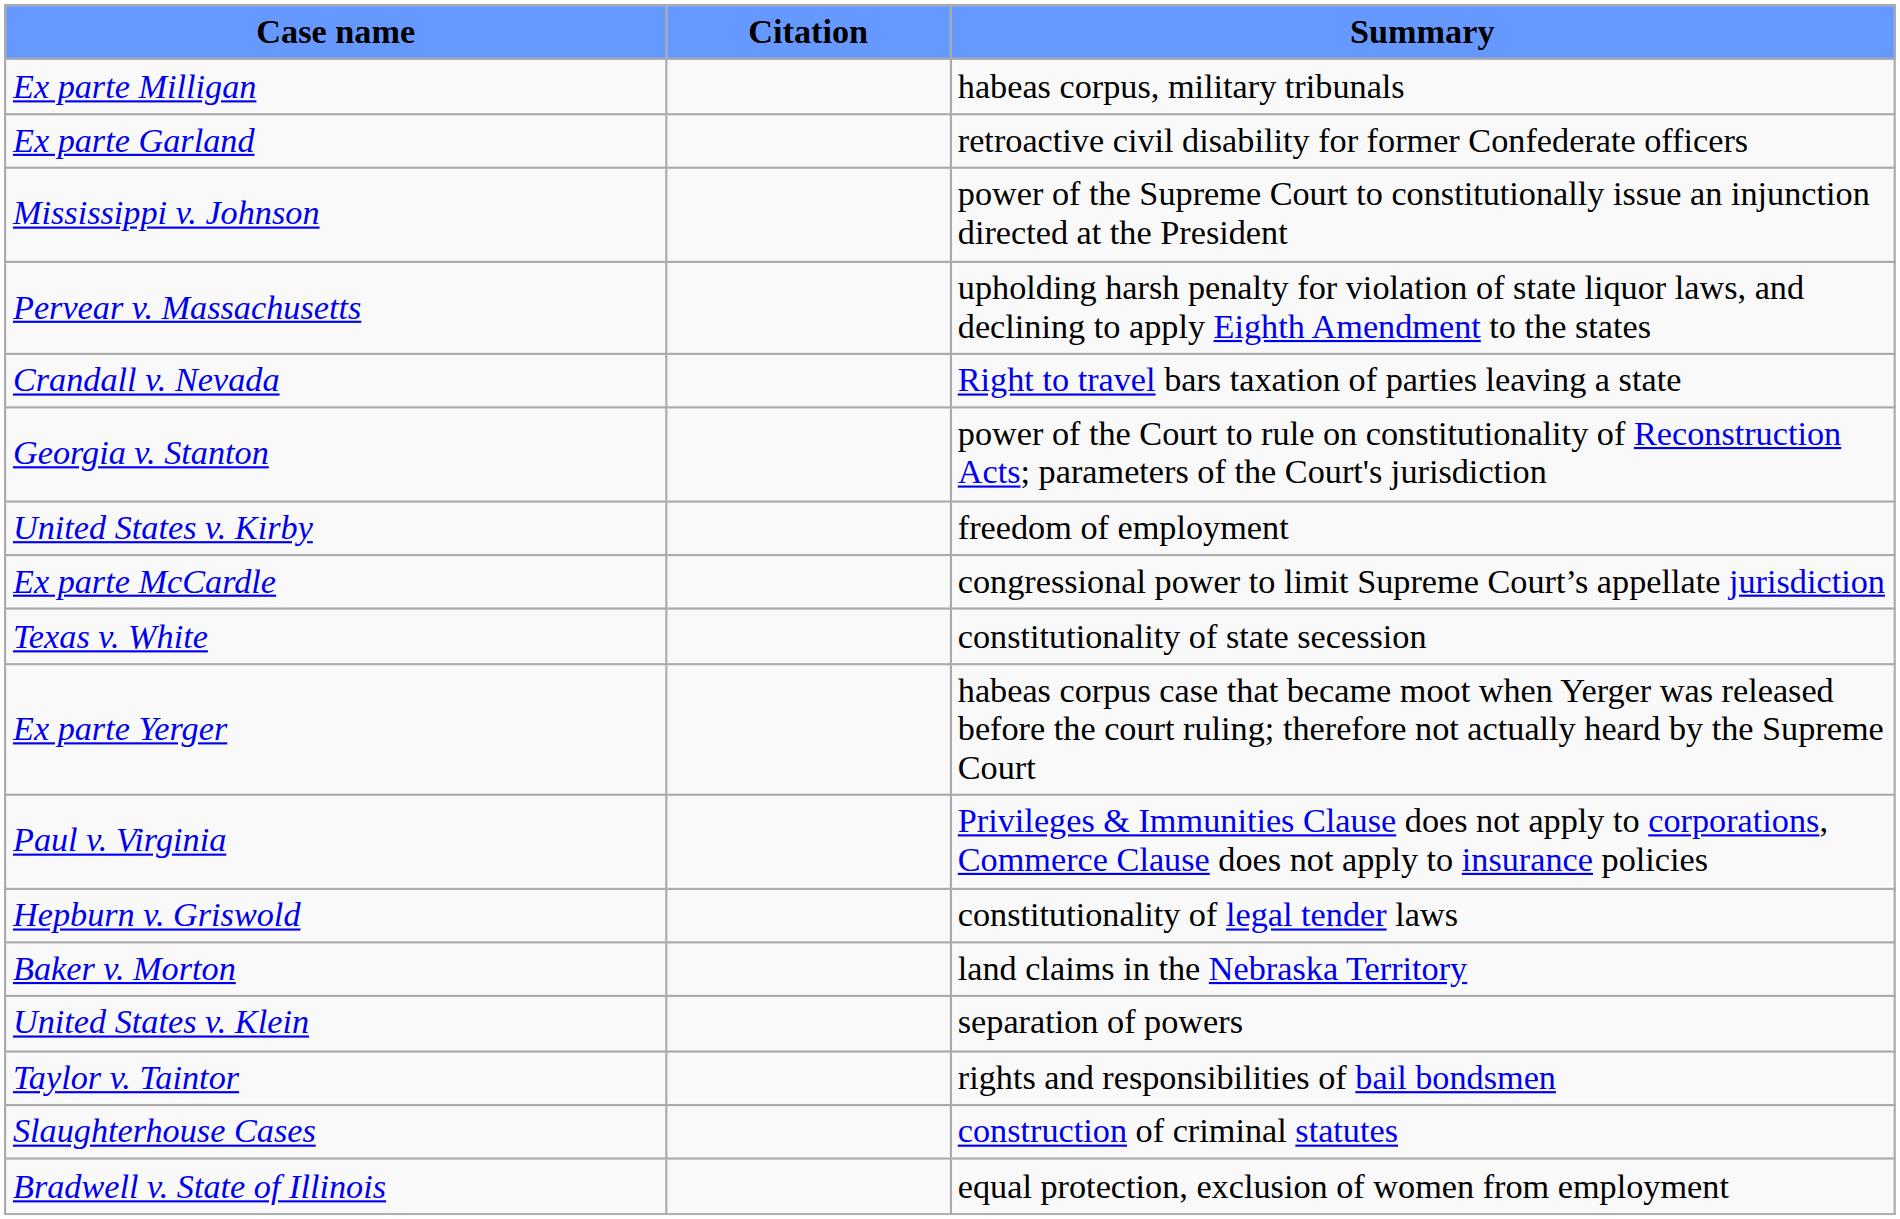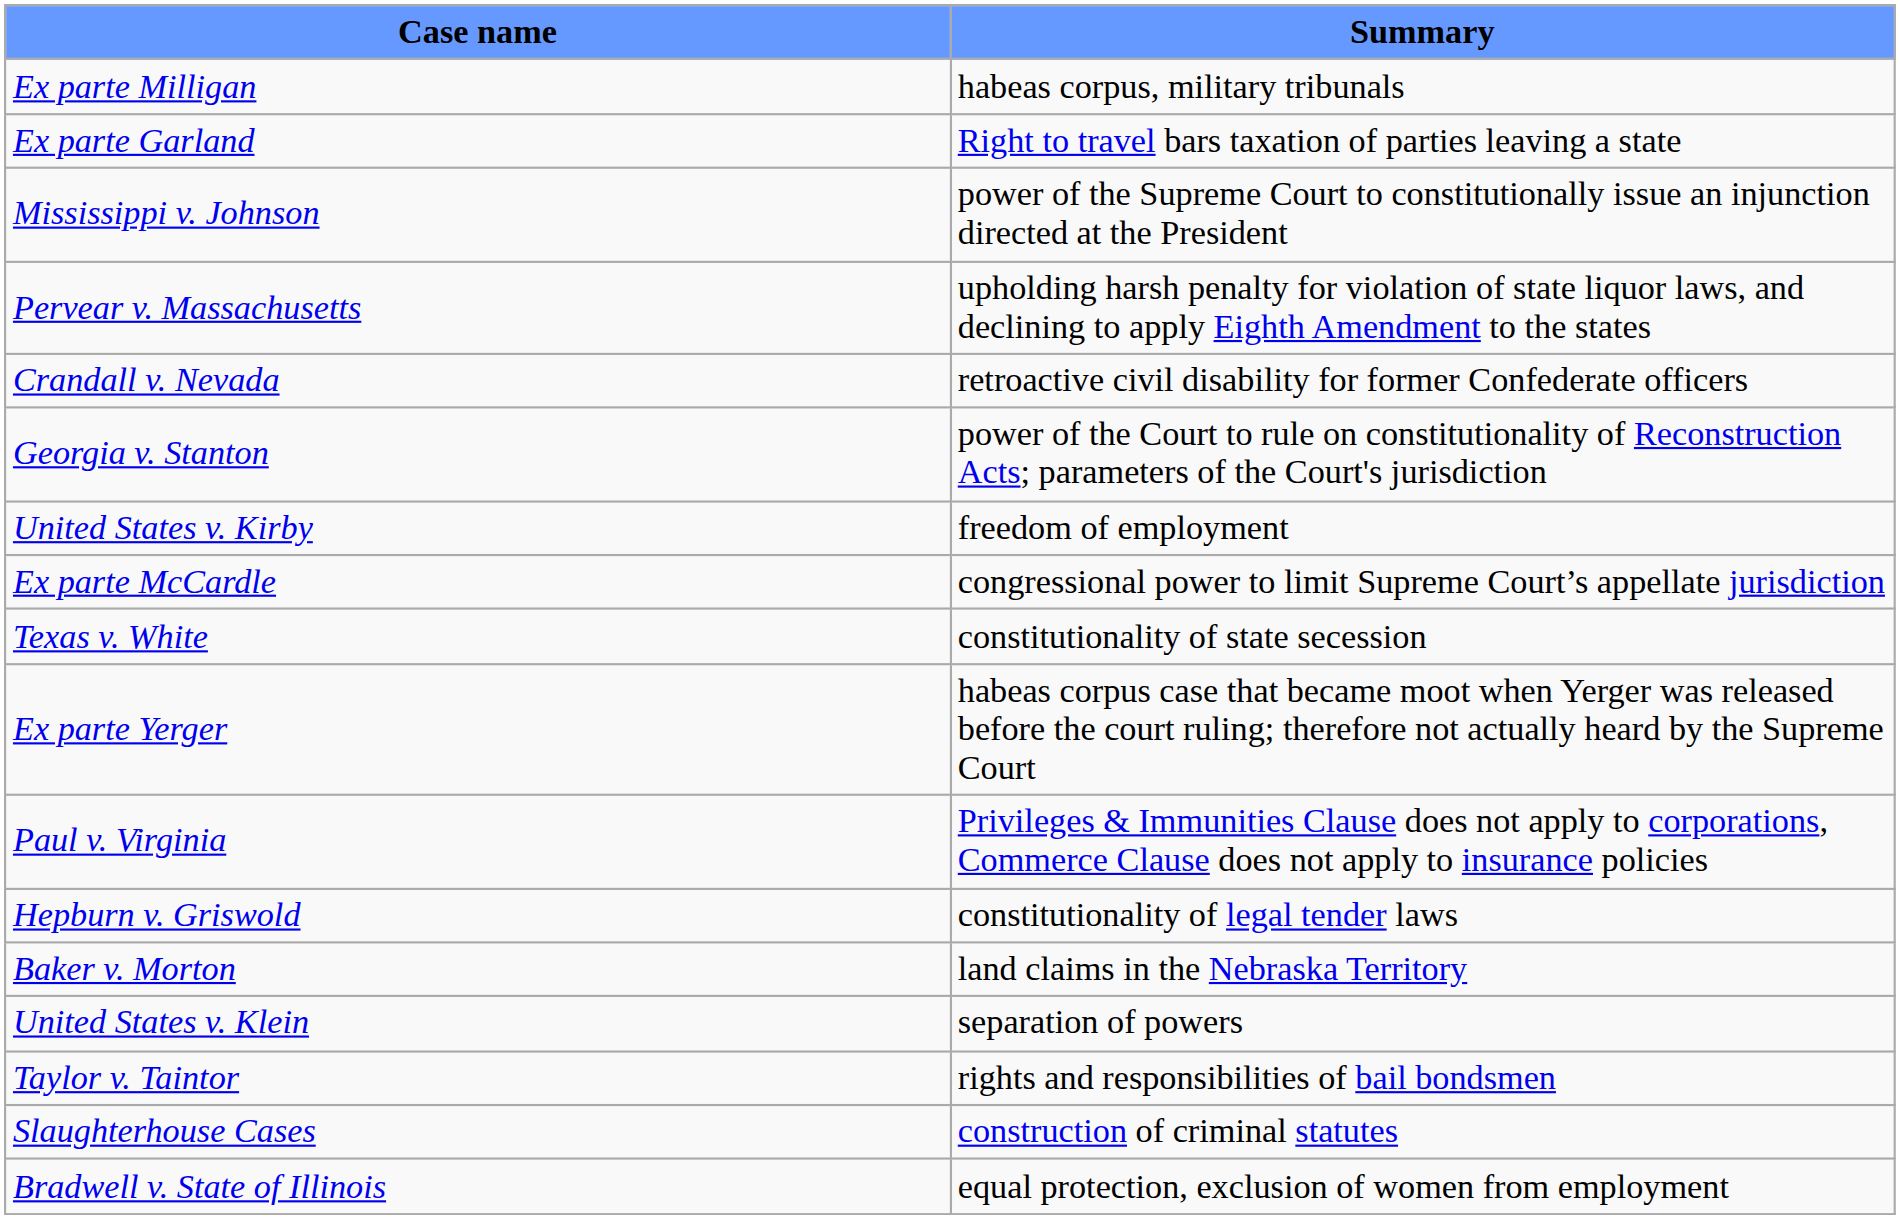- column: Citation
Ex parte Garland | Summary: retroactive civil disability for former Confederate officers -> Right to travel bars taxation of parties leaving a state
Crandall v. Nevada | Summary: Right to travel bars taxation of parties leaving a state -> retroactive civil disability for former Confederate officers
